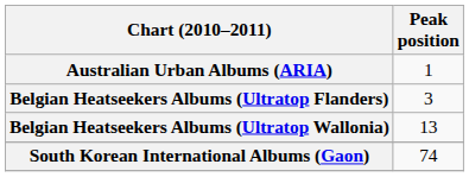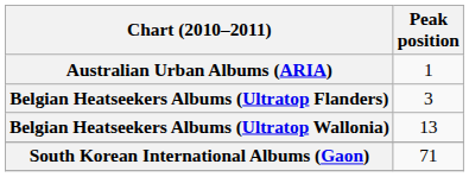South Korean International Albums (Gaon) | Peak position: 74 -> 71
